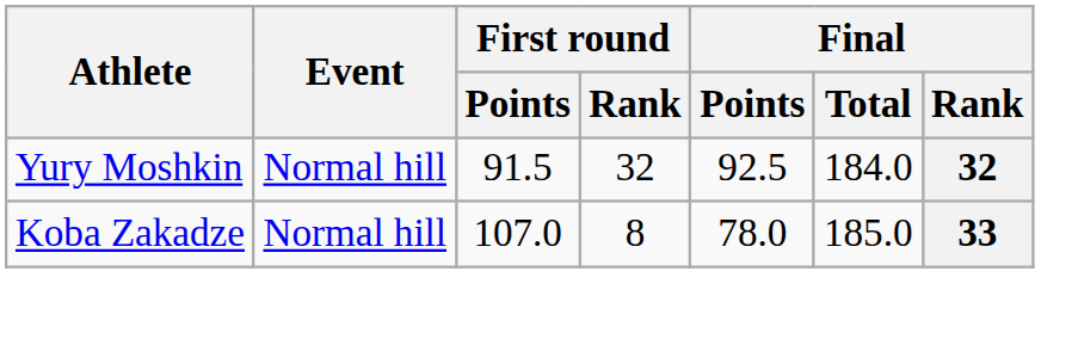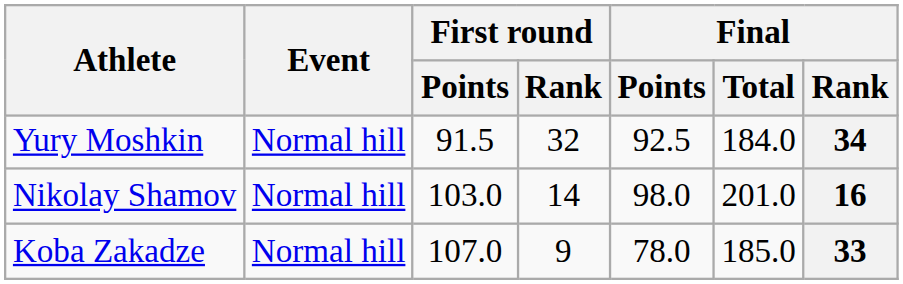Yury Moshkin | Final / Rank: 32 -> 34
+ row: Nikolay Shamov | Normal hill | 103.0 | 14 | 98.0 | 201.0 | 16
Koba Zakadze | First round / Rank: 8 -> 9
